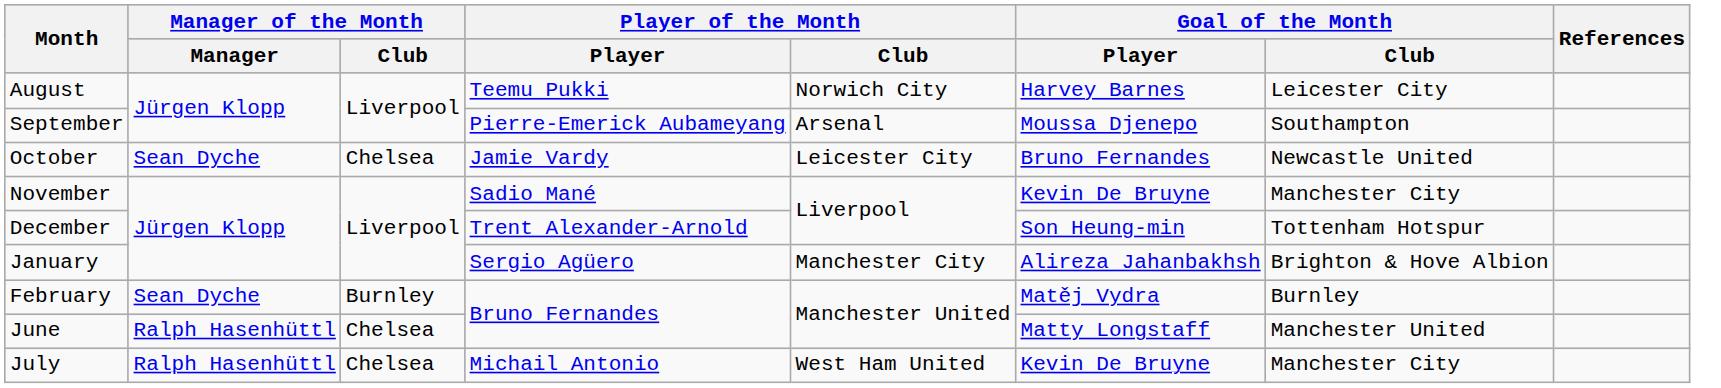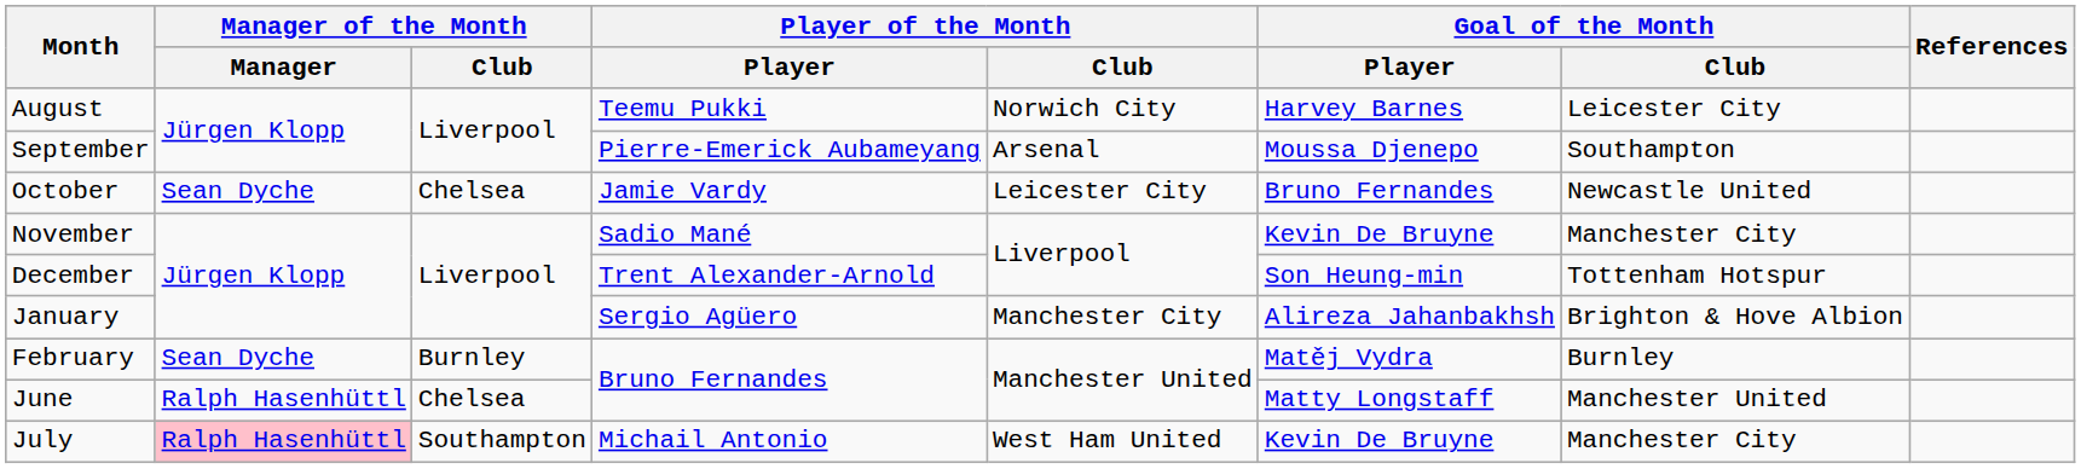July | Manager of the Month / Manager: no background -> pink background
July | Manager of the Month / Club: Chelsea -> Southampton
